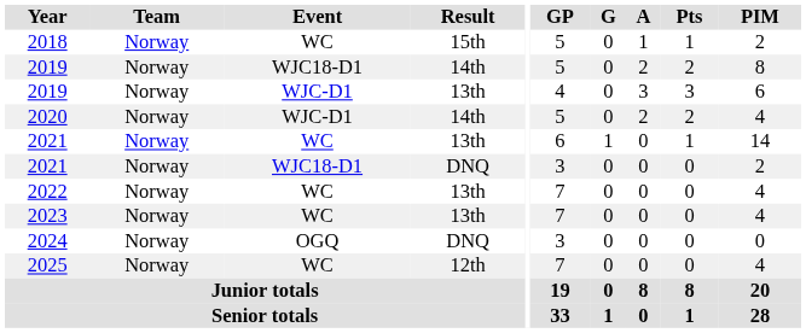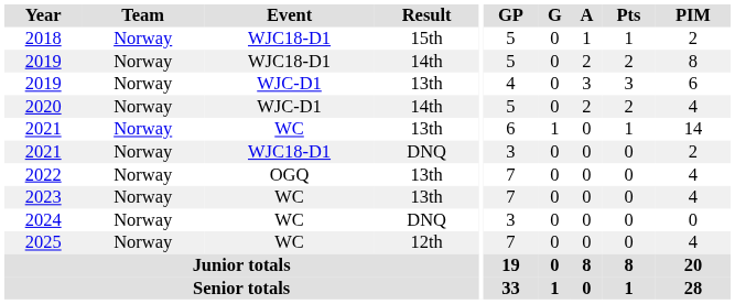2018 | Event: WC -> WJC18-D1
2022 | Event: WC -> OGQ
2024 | Event: OGQ -> WC
